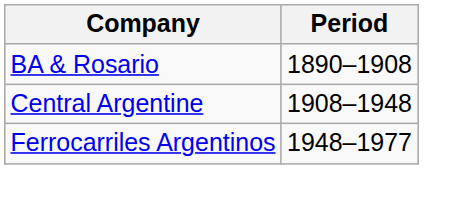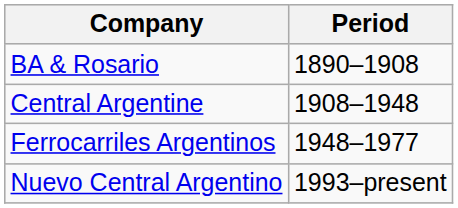+ row: Nuevo Central Argentino | 1993–present
